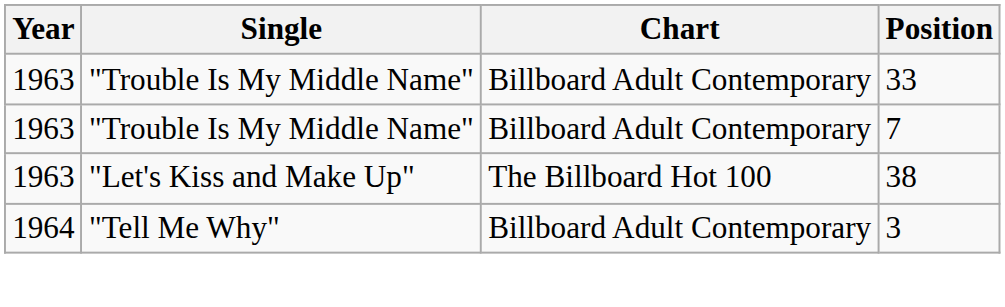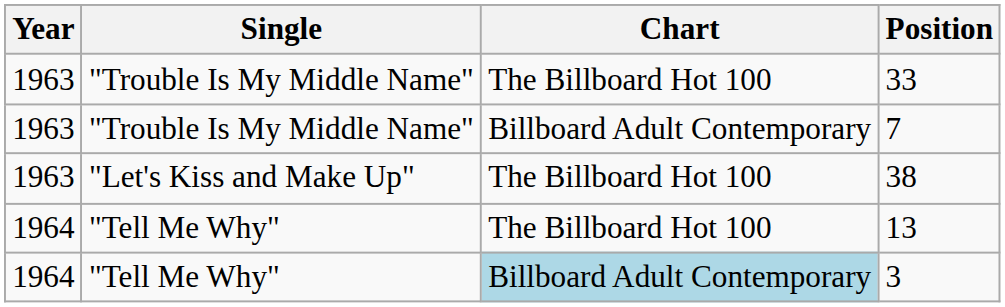33 | Chart: Billboard Adult Contemporary -> The Billboard Hot 100
+ row: 1964 | "Tell Me Why" | The Billboard Hot 100 | 13
3 | Chart: no background -> lightblue background
